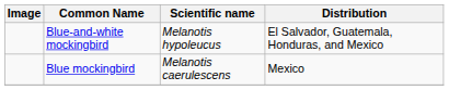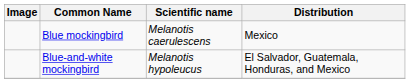rows swapped: Blue mockingbird <-> Blue-and-white mockingbird
